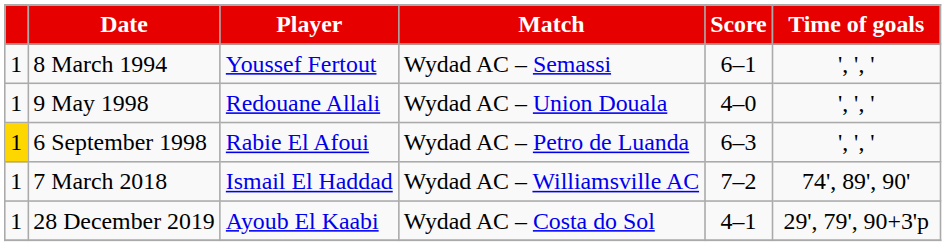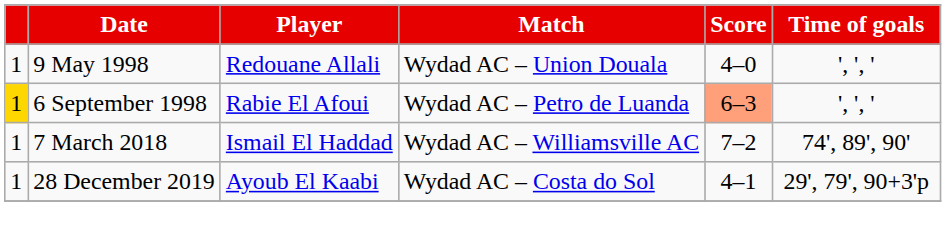- row: 1 | 8 March 1994 | Youssef Fertout | Wydad AC – Semassi | 6–1 | ', ', '
6 September 1998 | Score: no background -> lightsalmon background
